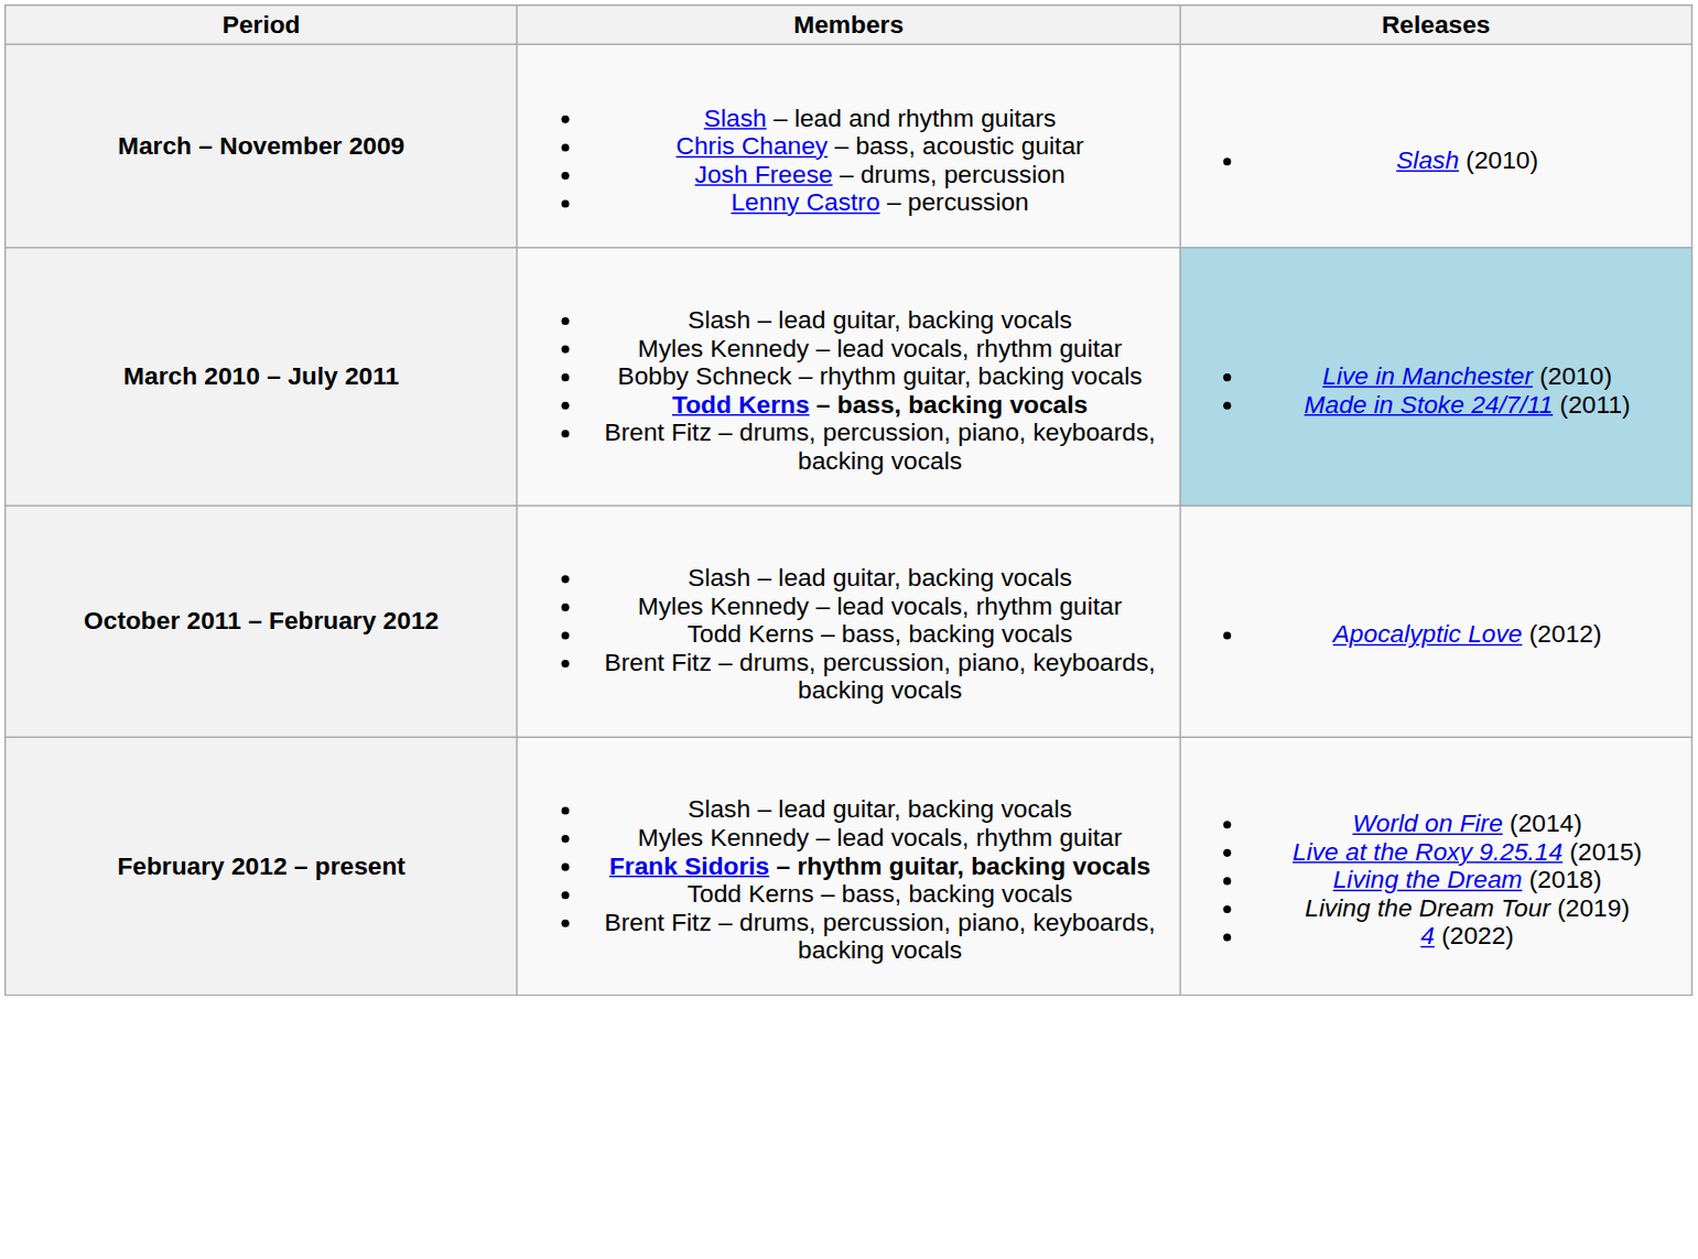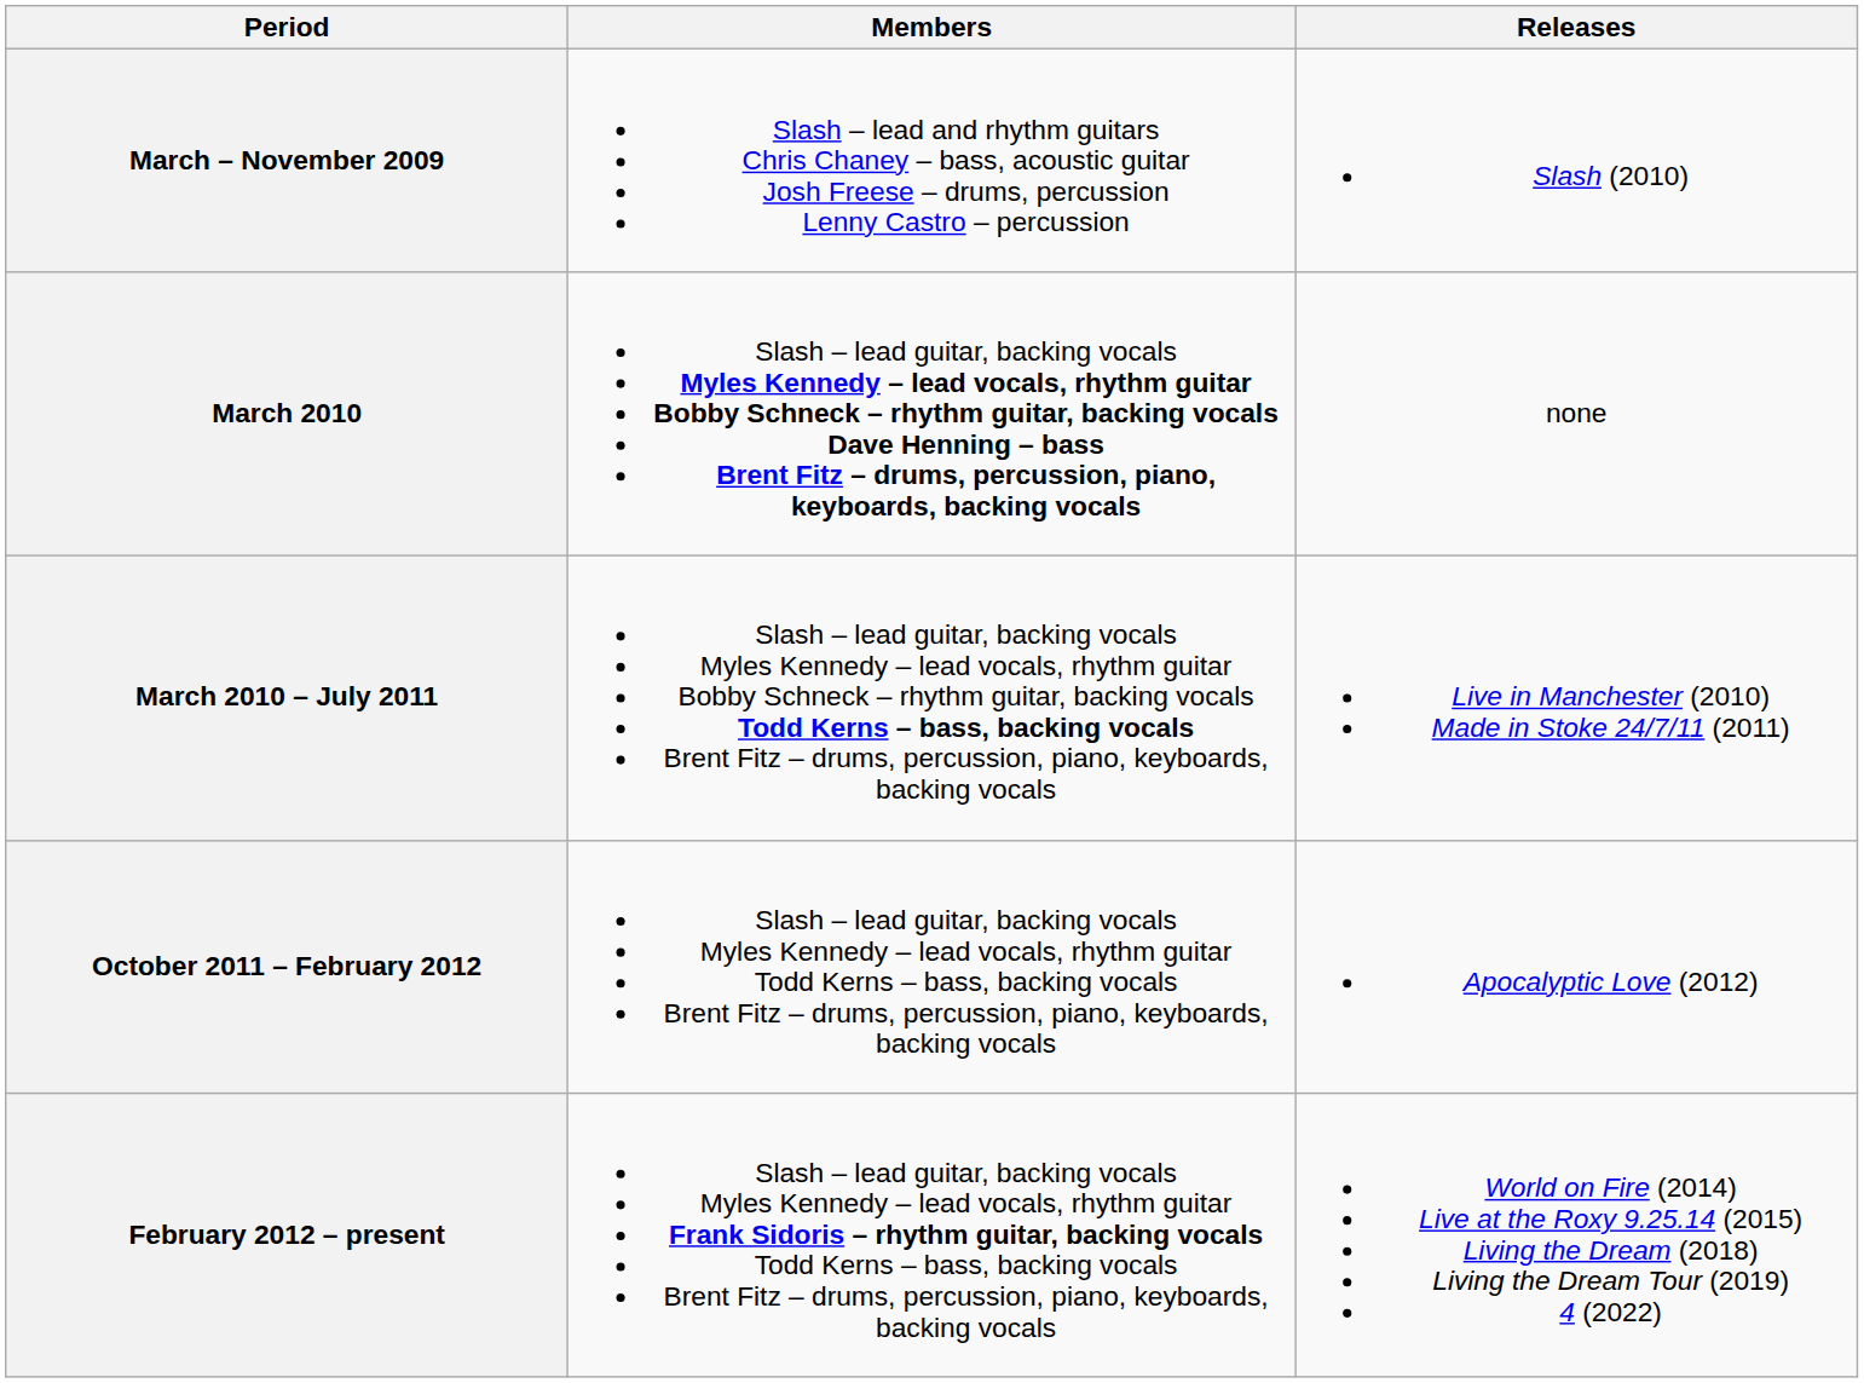+ row: March 2010 | Slash – lead guitar, backing vocals Myles Kennedy – lead vocals, rhythm guitar Bobby Schneck – rhythm guitar, backing vocals Dave Henning – bass Brent Fitz – drums, percussion, piano, keyboards, backing vocals | none
March 2010 – July 2011 | Releases: lightblue background -> no background
